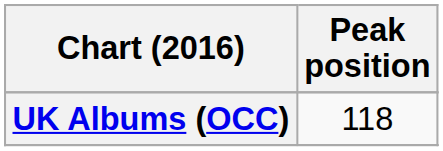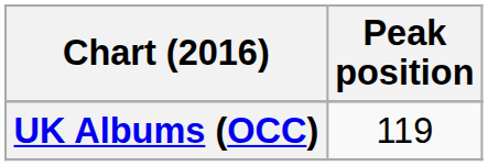UK Albums (OCC) | Peak position: 118 -> 119
